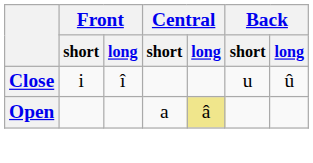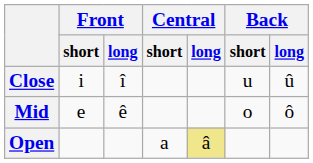+ row: Mid | e | ê | o | ô
